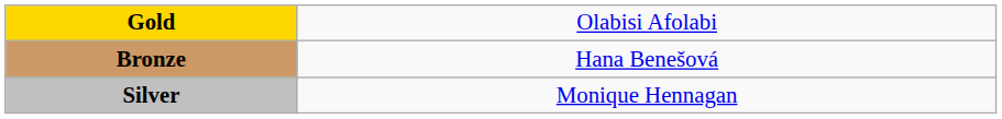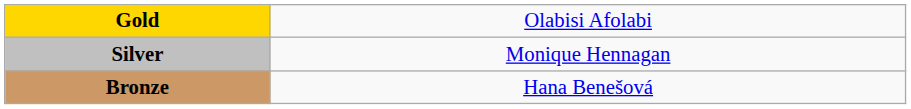rows swapped: Silver <-> Bronze
